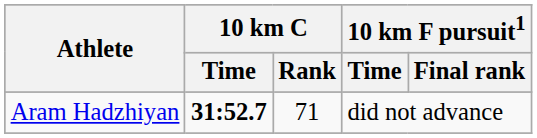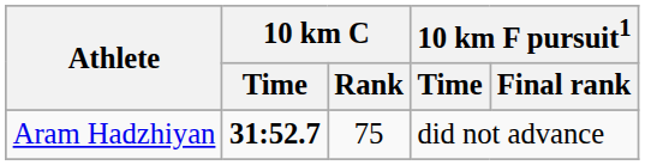Aram Hadzhiyan | 10 km C / Rank: 71 -> 75
